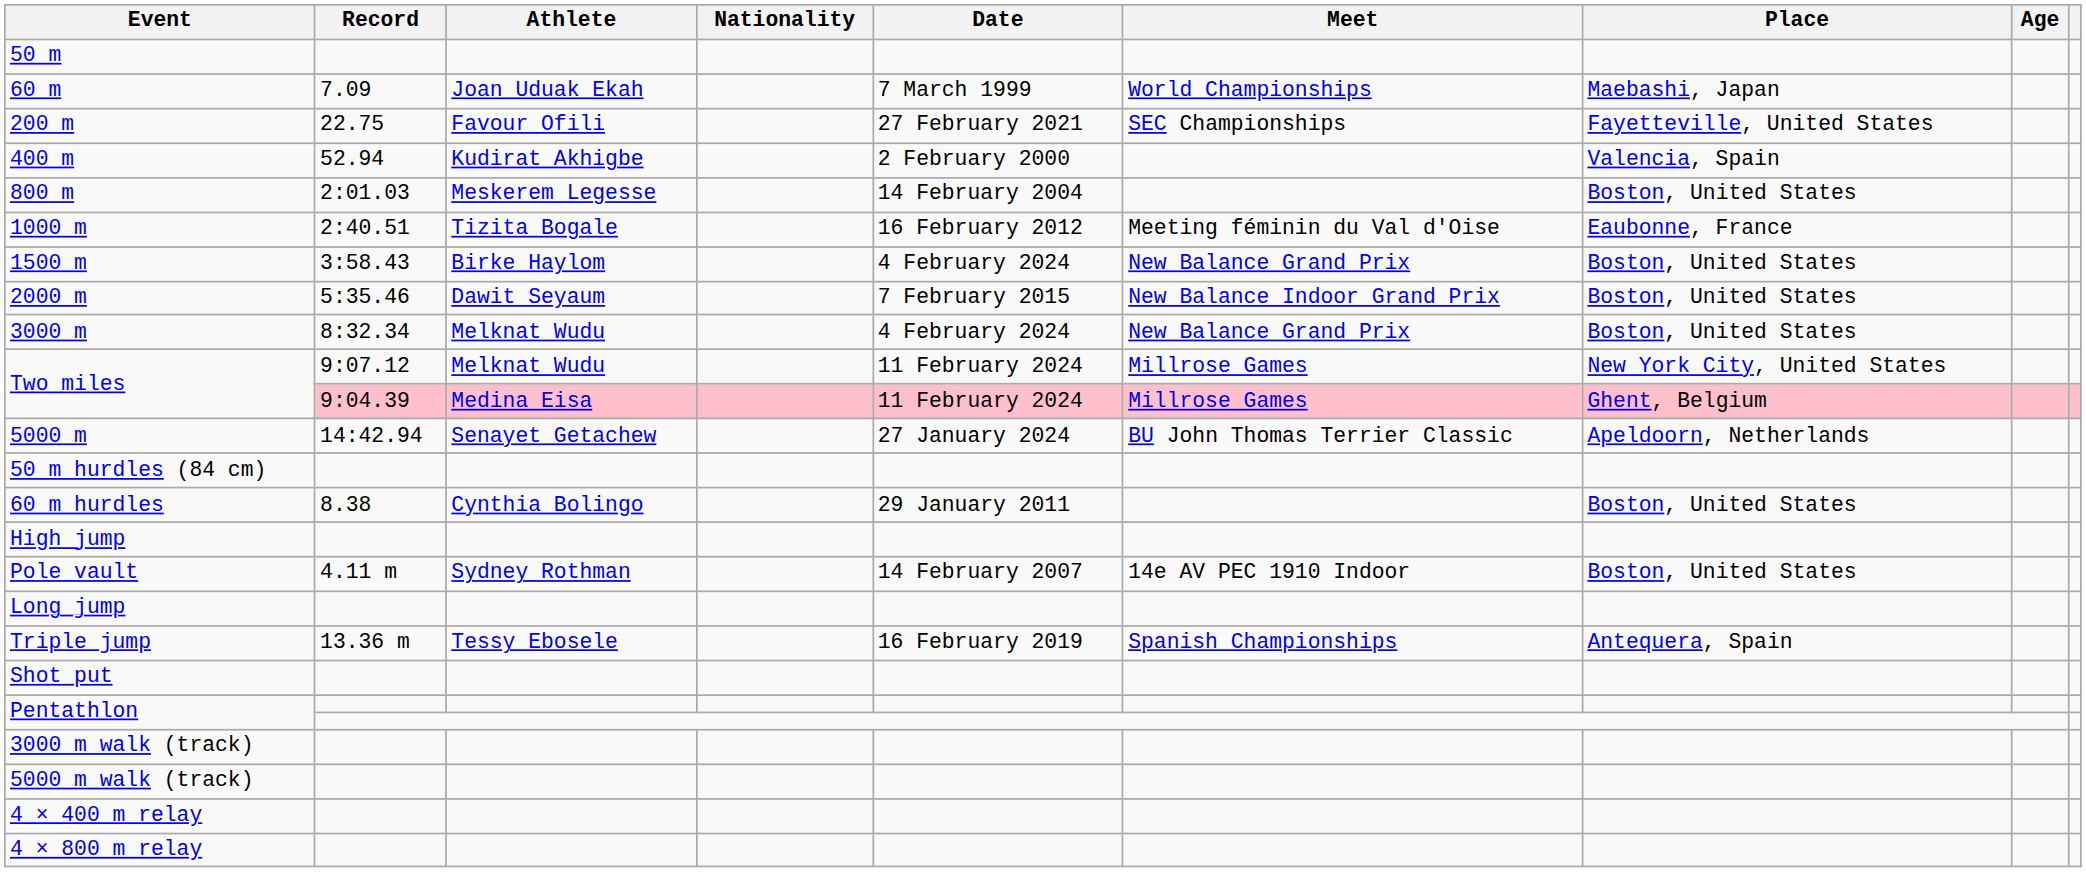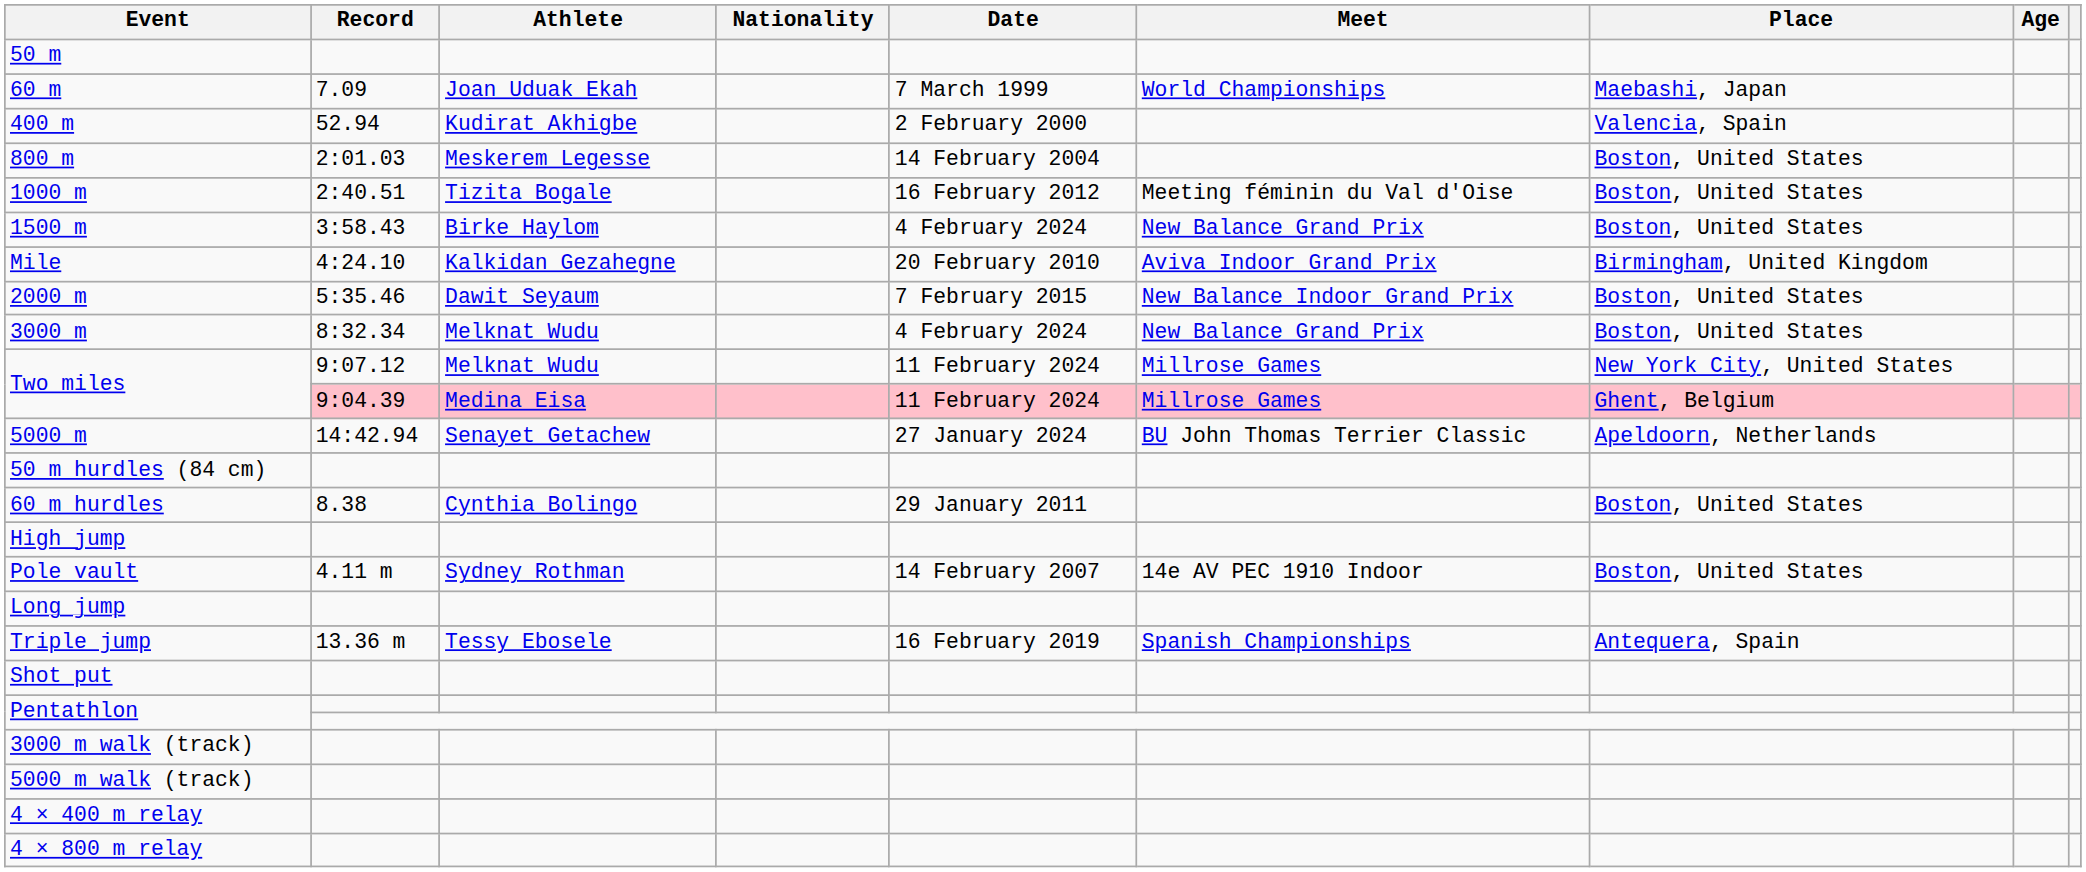- row: 200 m | 22.75 | Favour Ofili | 27 February 2021 | SEC Championships | Fayetteville, United States
1000 m | Place: Eaubonne, France -> Boston, United States
+ row: Mile | 4:24.10 | Kalkidan Gezahegne | 20 February 2010 | Aviva Indoor Grand Prix | Birmingham, United Kingdom
